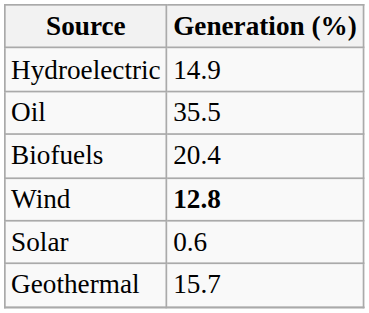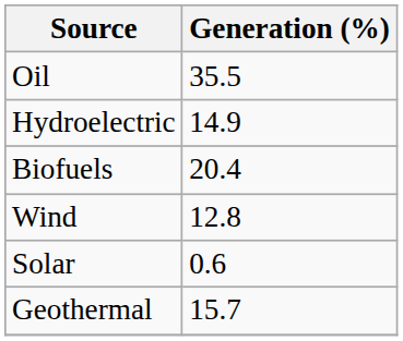rows swapped: Oil <-> Hydroelectric
Wind | Generation (%): bold -> normal
